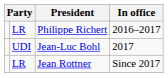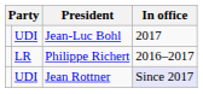rows swapped: Philippe Richert <-> Jean-Luc Bohl
Jean Rottner | column 2: LR -> UDI
Jean Rottner | In office: no background -> lavender background
